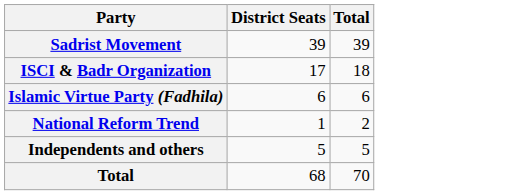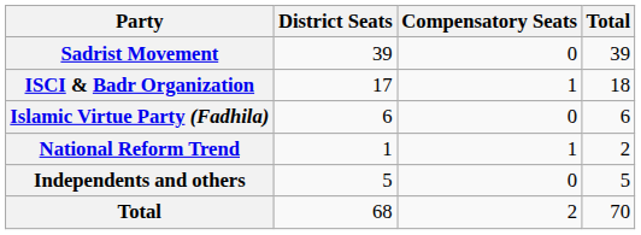+ column: Compensatory Seats | 0 | 1 | 0 | 1 | 0 | 2
